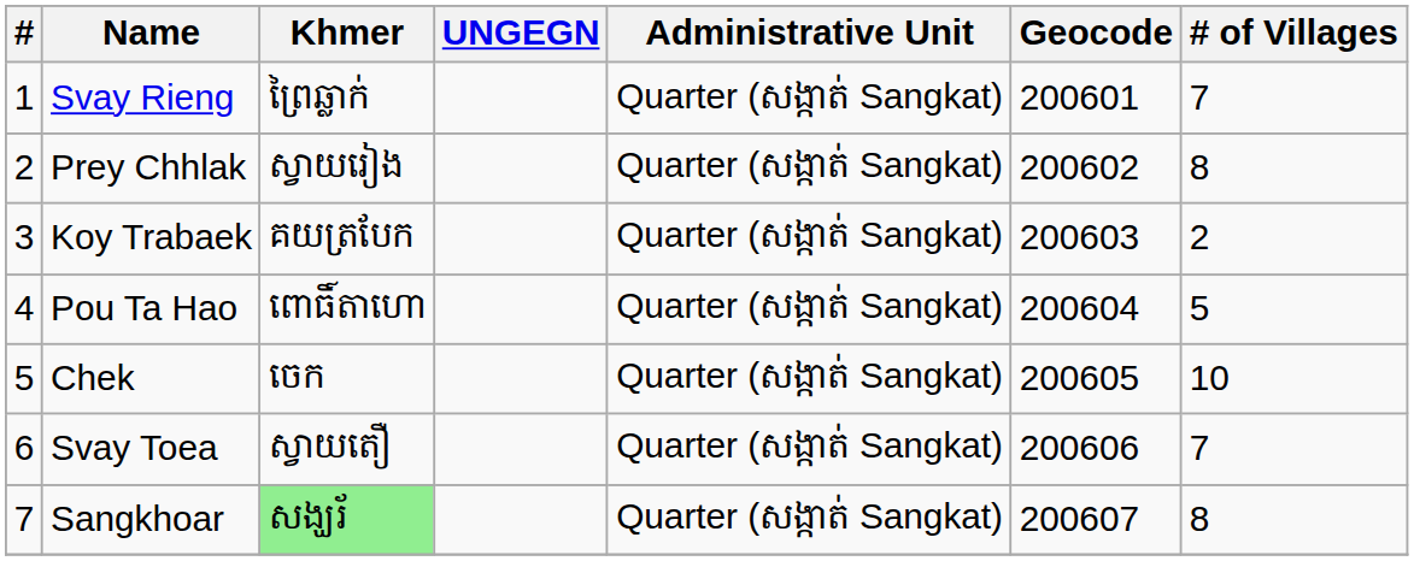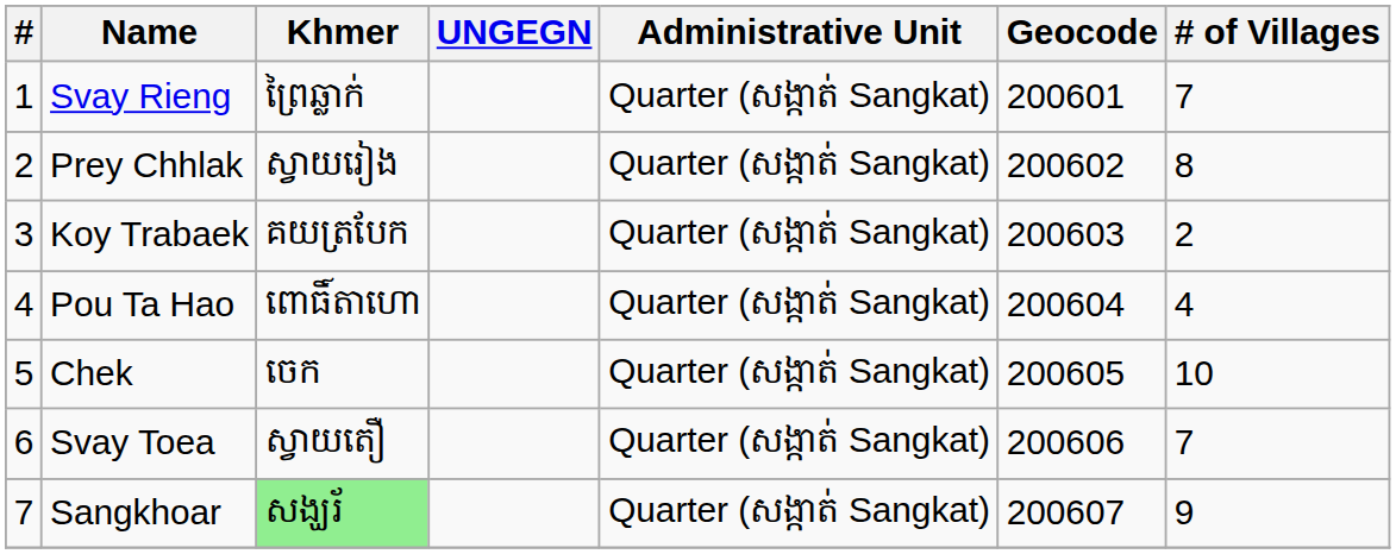Pou Ta Hao | # of Villages: 5 -> 4
Sangkhoar | # of Villages: 8 -> 9
